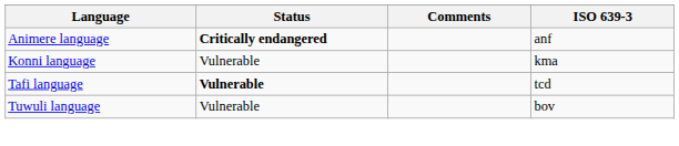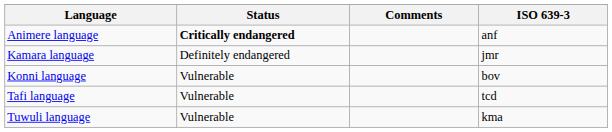+ row: Kamara language | Definitely endangered | jmr
Konni language | ISO 639-3: kma -> bov
Tafi language | Status: bold -> normal
Tuwuli language | ISO 639-3: bov -> kma
